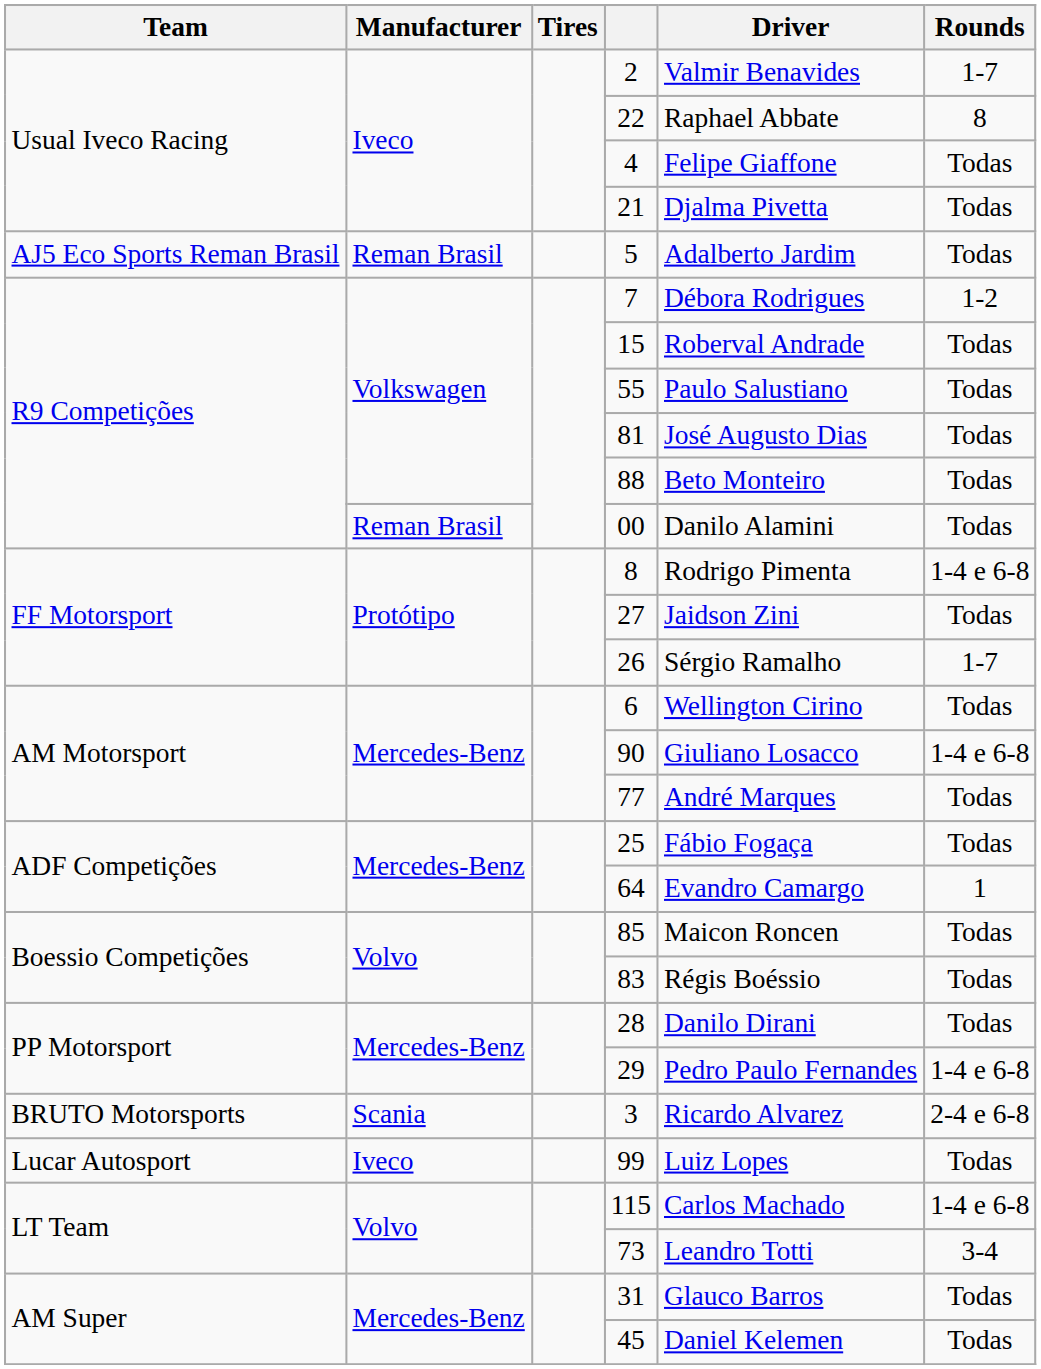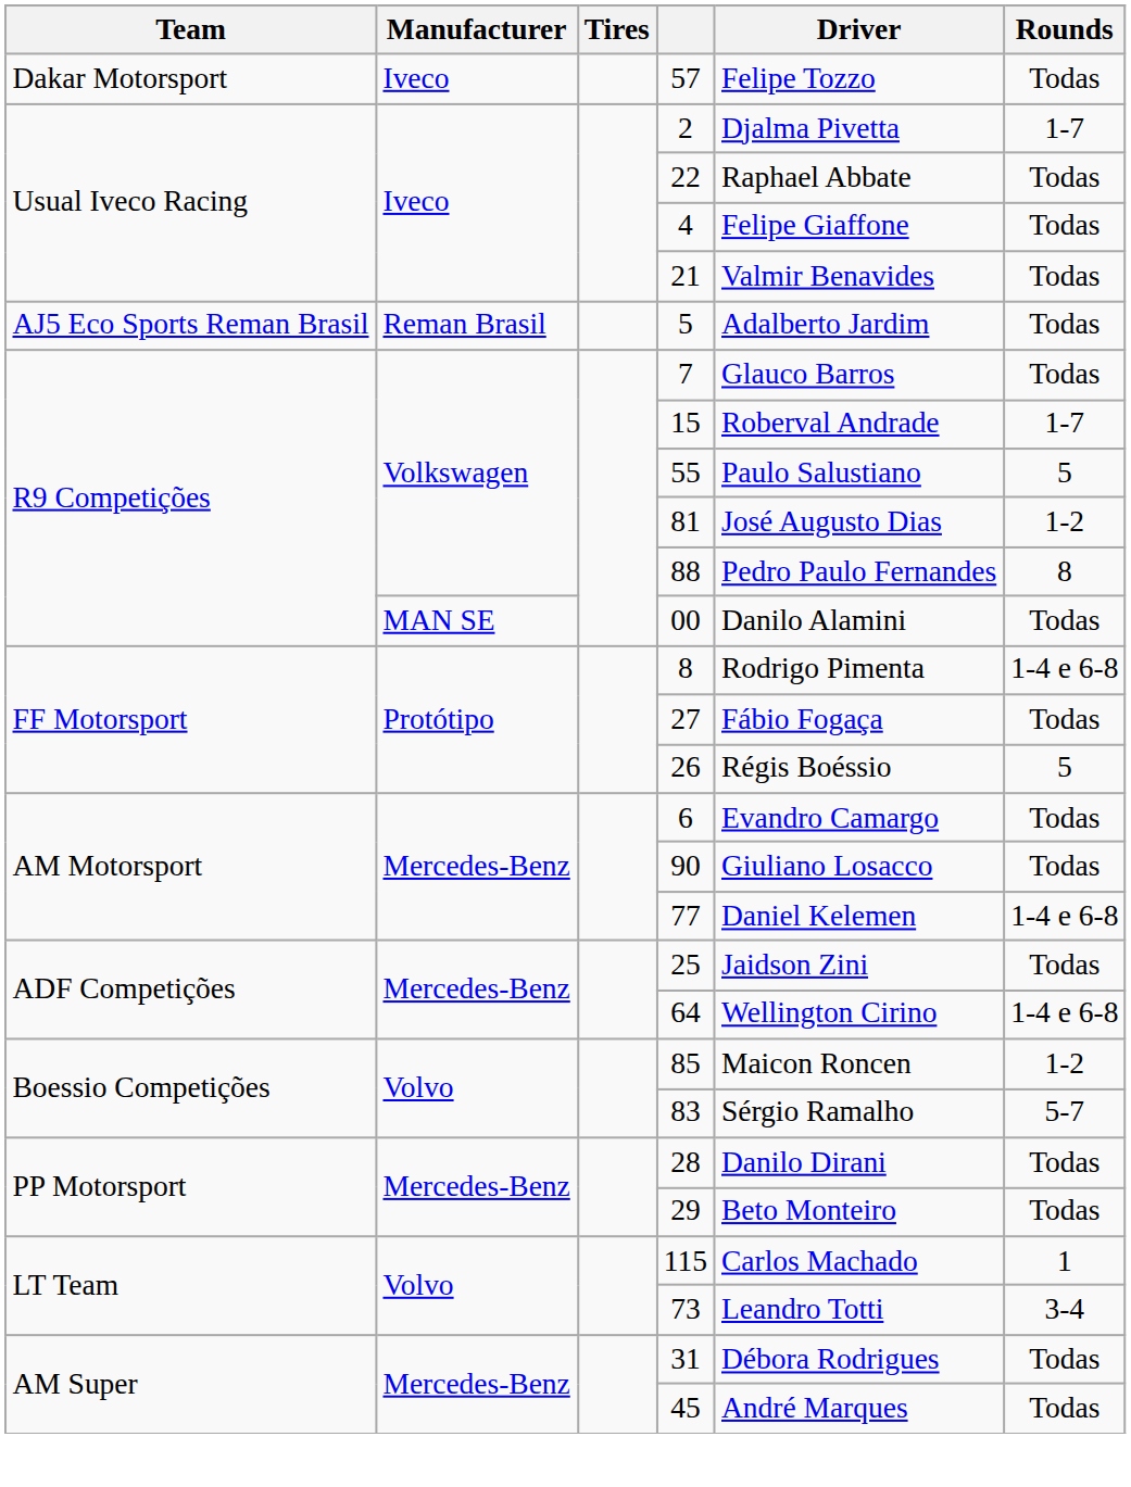+ row: Dakar Motorsport | Iveco | 57 | Felipe Tozzo | Todas
2 | Driver: Valmir Benavides -> Djalma Pivetta
22 | Rounds: 8 -> Todas
21 | Driver: Djalma Pivetta -> Valmir Benavides
7 | Driver: Débora Rodrigues -> Glauco Barros
7 | Rounds: 1-2 -> Todas
15 | Rounds: Todas -> 1-7
55 | Rounds: Todas -> 5
81 | Rounds: Todas -> 1-2
88 | Driver: Beto Monteiro -> Pedro Paulo Fernandes
88 | Rounds: Todas -> 8
00 | Manufacturer: Reman Brasil -> MAN SE
27 | Driver: Jaidson Zini -> Fábio Fogaça
26 | Driver: Sérgio Ramalho -> Régis Boéssio
26 | Rounds: 1-7 -> 5
6 | Driver: Wellington Cirino -> Evandro Camargo
90 | Rounds: 1-4 e 6-8 -> Todas
77 | Driver: André Marques -> Daniel Kelemen
77 | Rounds: Todas -> 1-4 e 6-8
25 | Driver: Fábio Fogaça -> Jaidson Zini
64 | Driver: Evandro Camargo -> Wellington Cirino
64 | Rounds: 1 -> 1-4 e 6-8
85 | Rounds: Todas -> 1-2
83 | Driver: Régis Boéssio -> Sérgio Ramalho
83 | Rounds: Todas -> 5-7
29 | Driver: Pedro Paulo Fernandes -> Beto Monteiro
29 | Rounds: 1-4 e 6-8 -> Todas
- row: BRUTO Motorsports | Scania | 3 | Ricardo Alvarez | 2-4 e 6-8
- row: Lucar Autosport | Iveco | 99 | Luiz Lopes | Todas
115 | Rounds: 1-4 e 6-8 -> 1
31 | Driver: Glauco Barros -> Débora Rodrigues
45 | Driver: Daniel Kelemen -> André Marques
